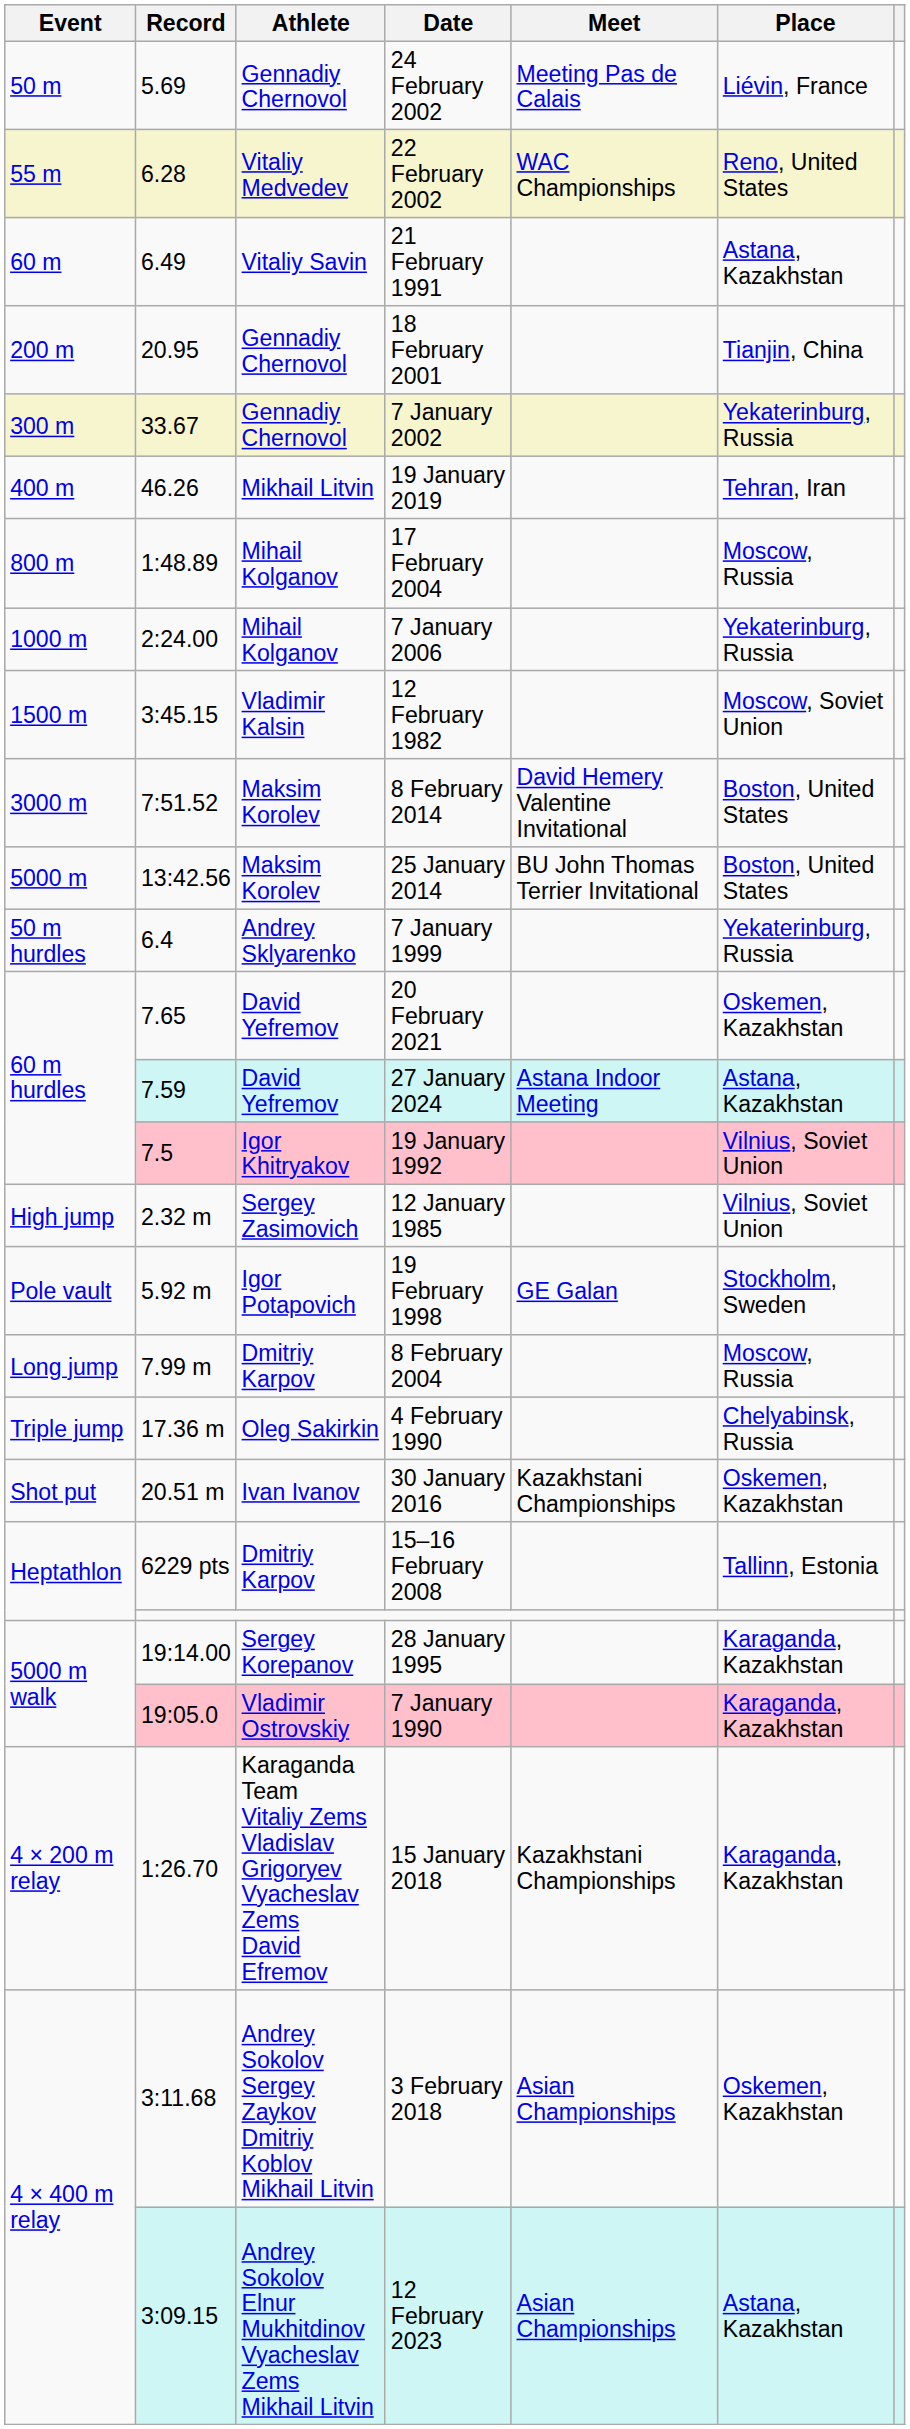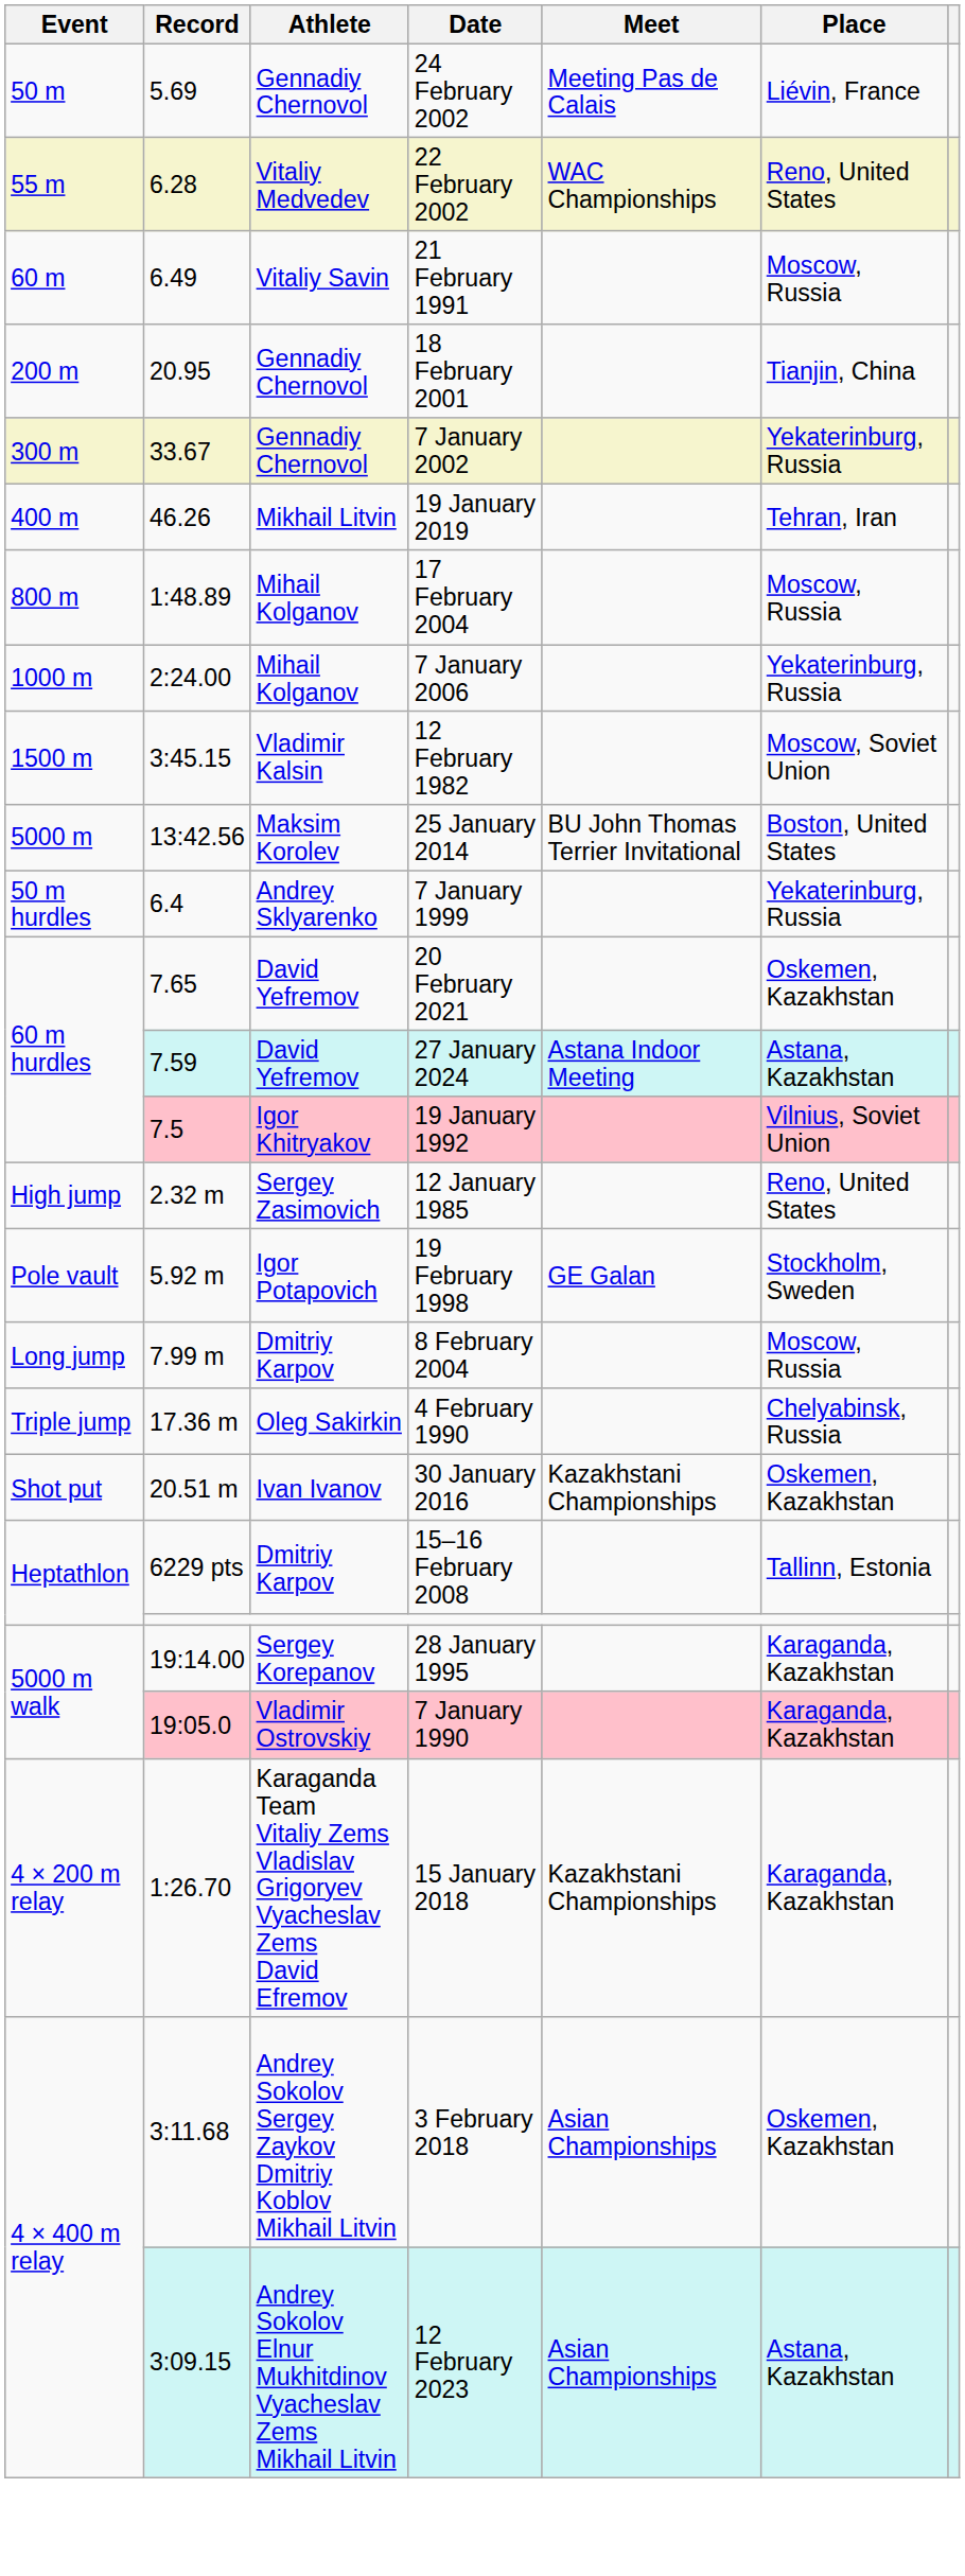21 February 1991 | Place: Astana, Kazakhstan -> Moscow, Russia
- row: 3000 m | 7:51.52 | Maksim Korolev | 8 February 2014 | David Hemery Valentine Invitational | Boston, United States
12 January 1985 | Place: Vilnius, Soviet Union -> Reno, United States
